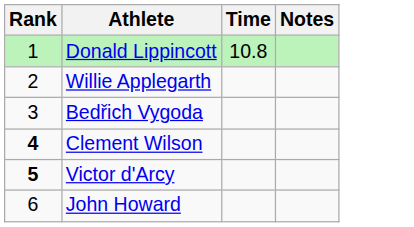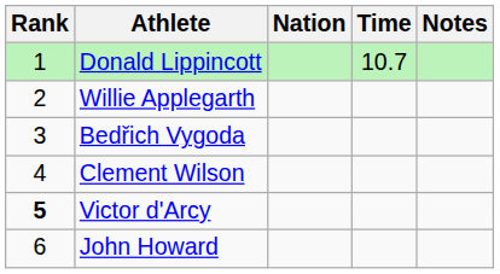+ column: Nation
Donald Lippincott | Time: 10.8 -> 10.7
Clement Wilson | Rank: bold -> normal
